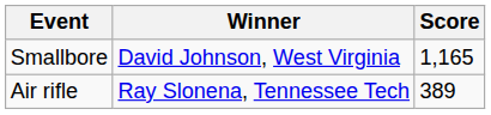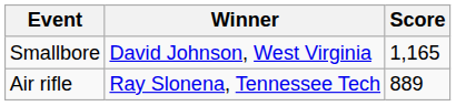Air rifle | Score: 389 -> 889
